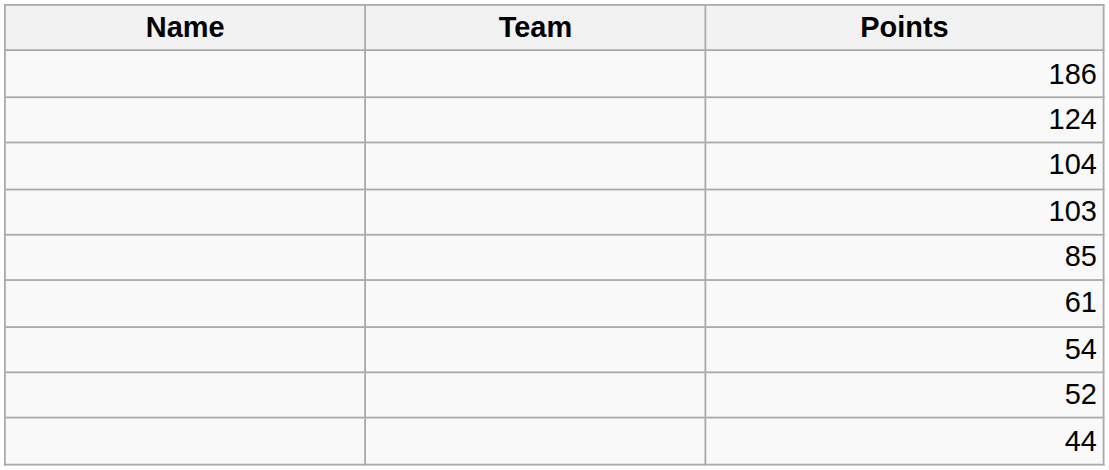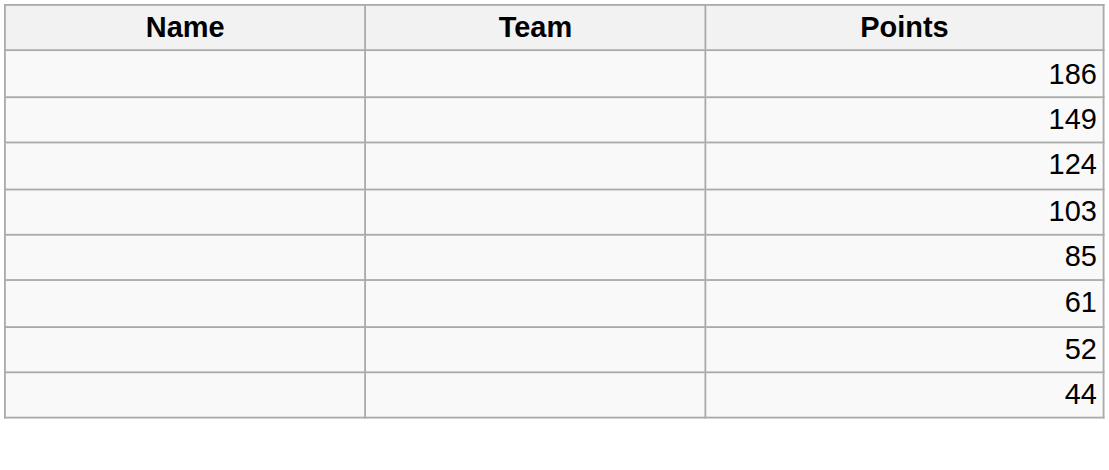+ row: 149
- row: 104
- row: 54
